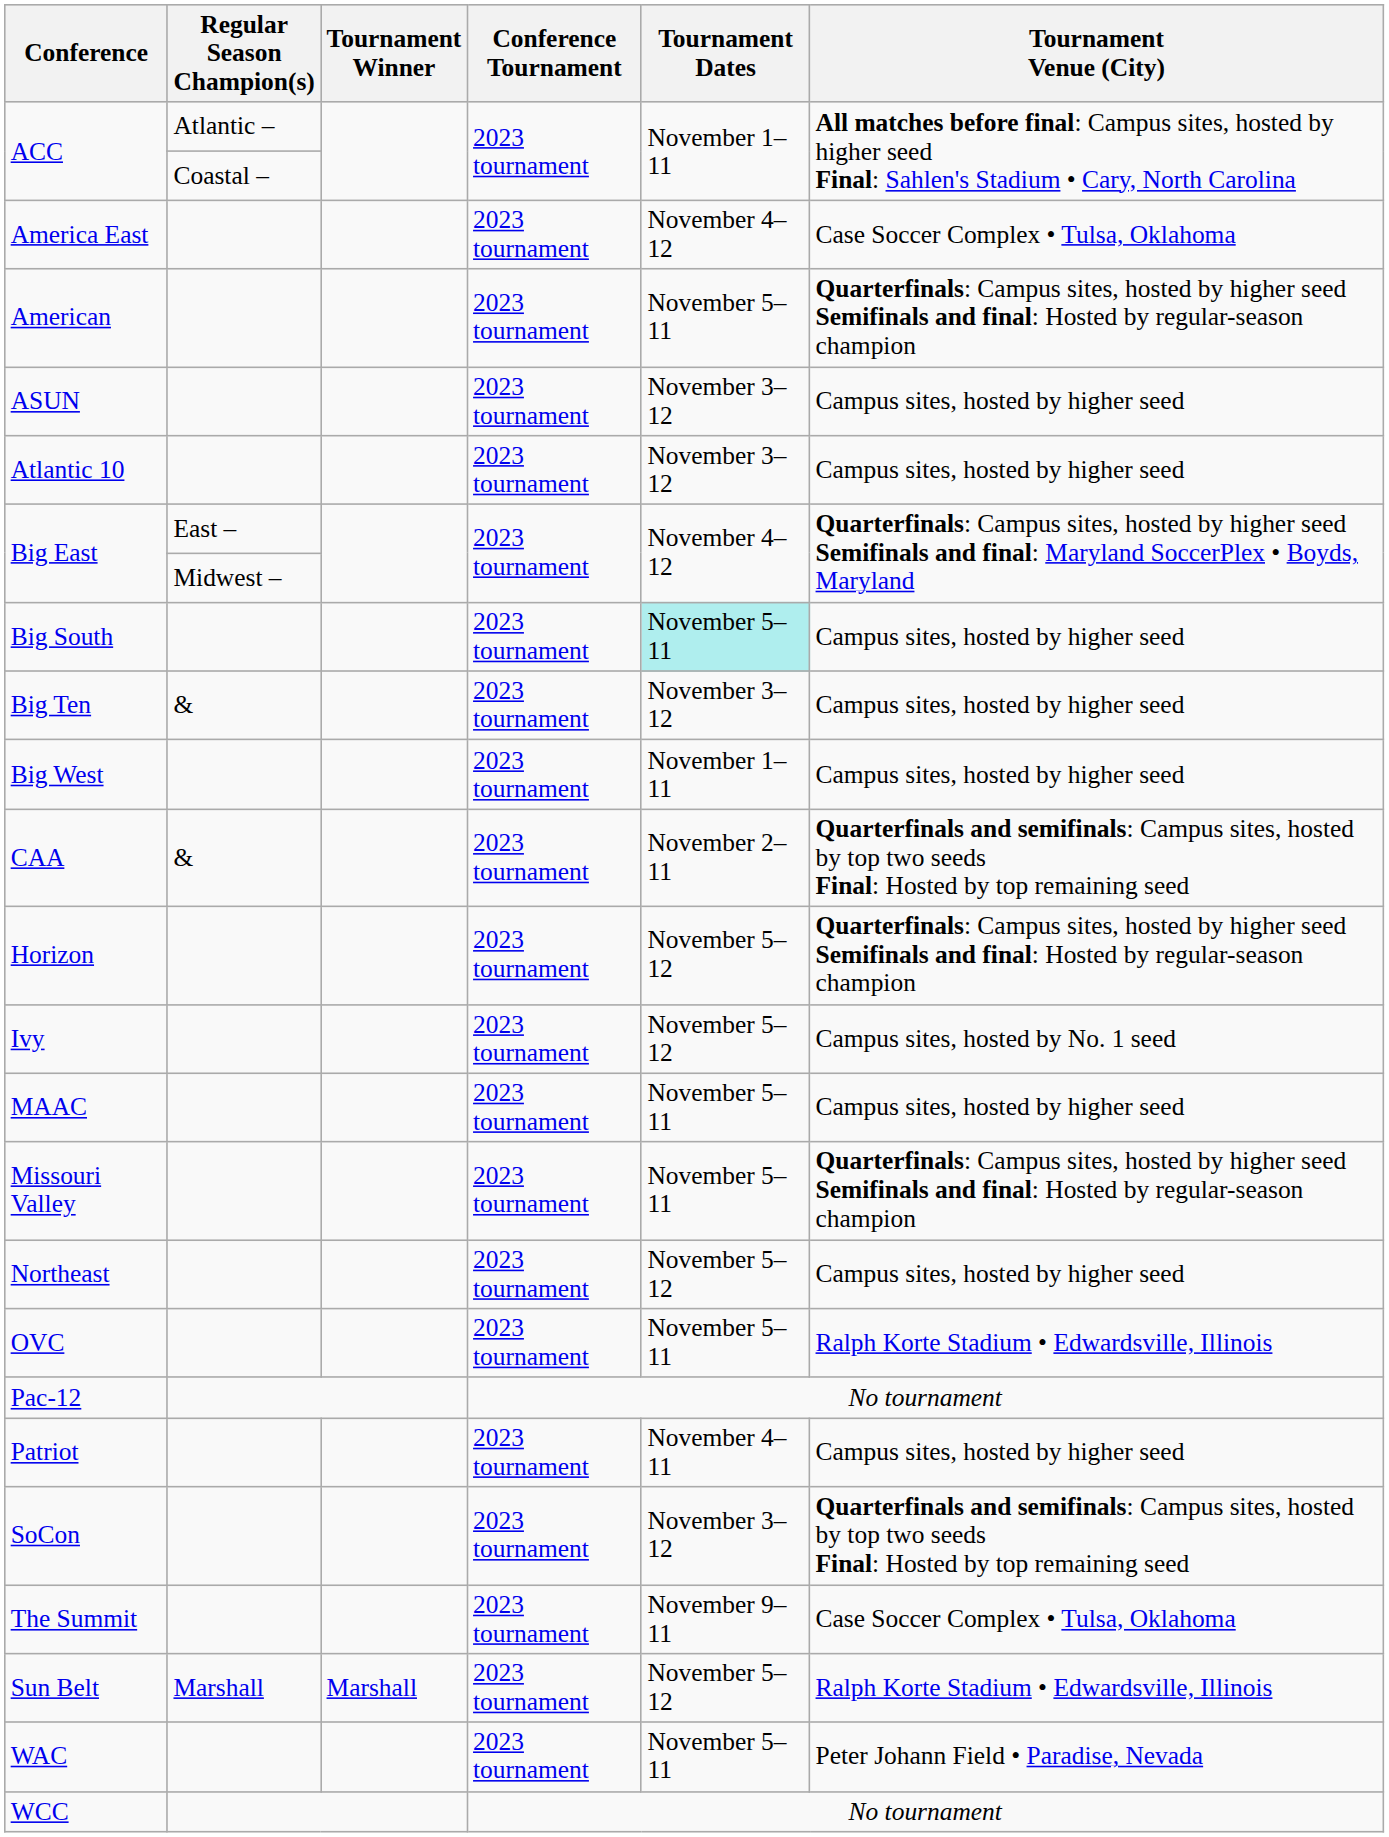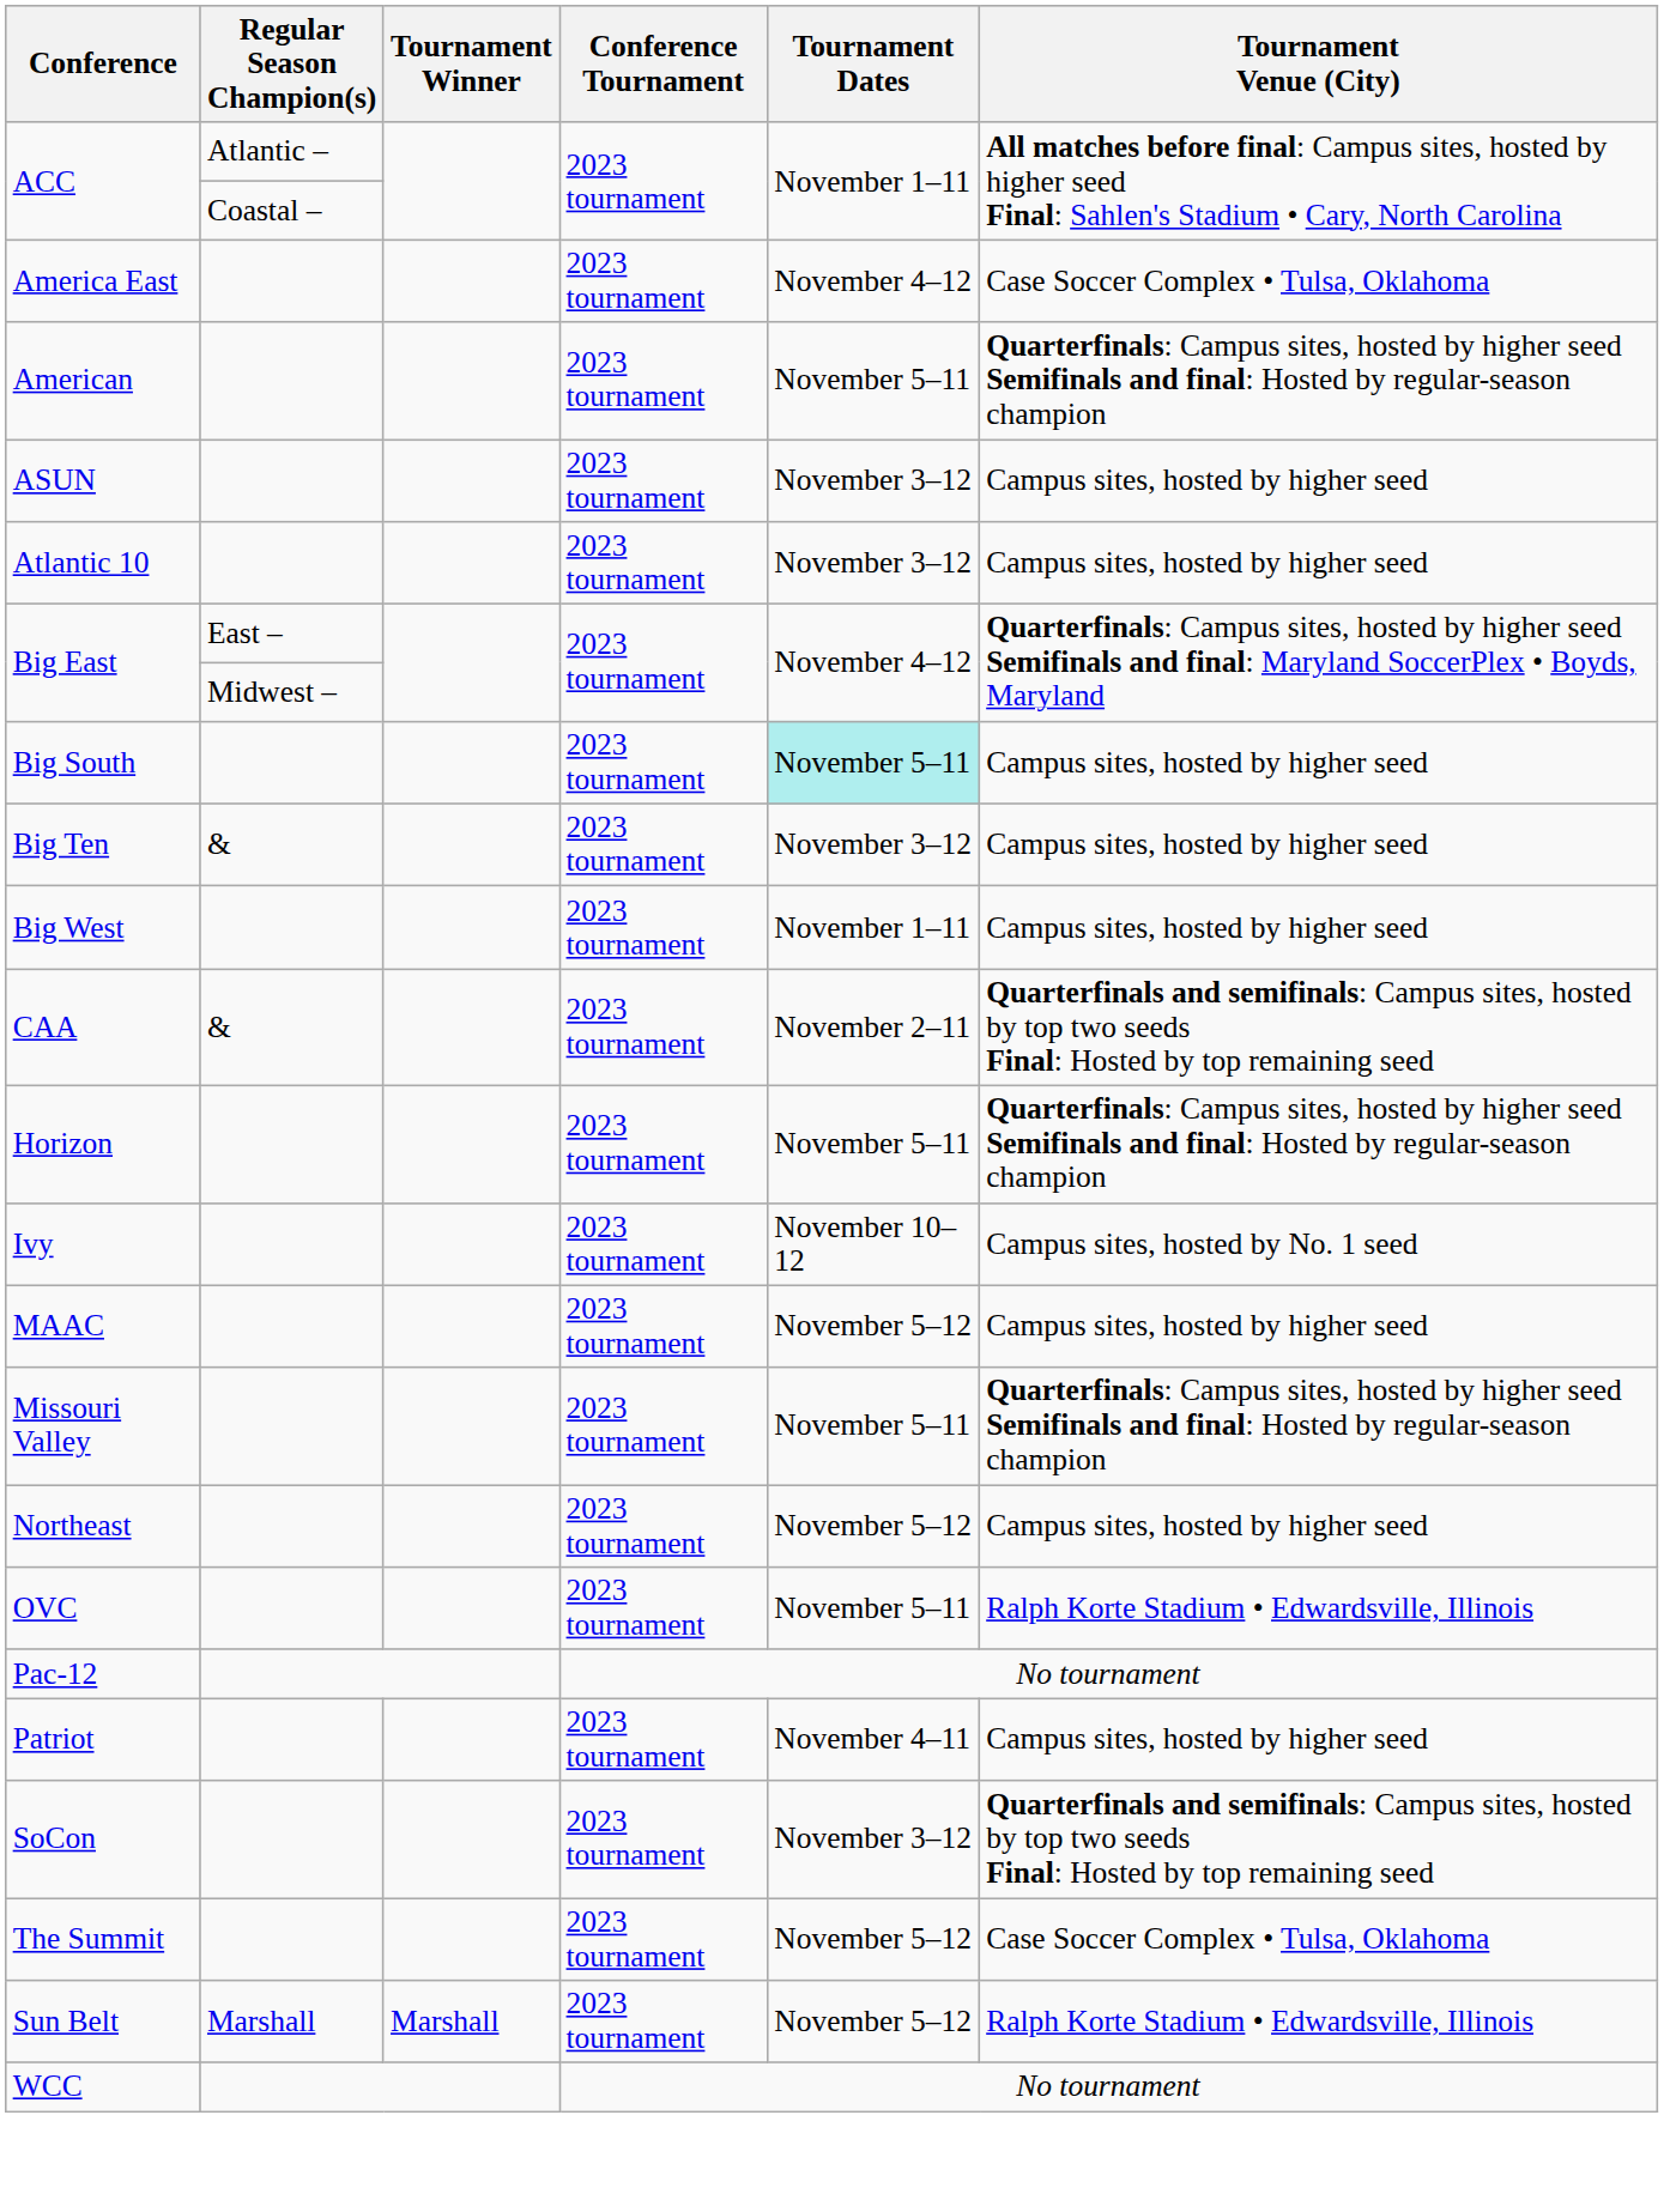Horizon | Tournament Dates: November 5–12 -> November 5–11
Ivy | Tournament Dates: November 5–12 -> November 10–12
MAAC | Tournament Dates: November 5–11 -> November 5–12
The Summit | Tournament Dates: November 9–11 -> November 5–12
- row: WAC | 2023 tournament | November 5–11 | Peter Johann Field • Paradise, Nevada
